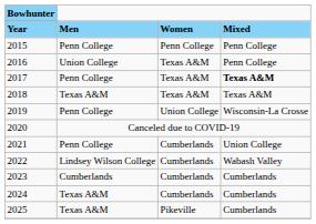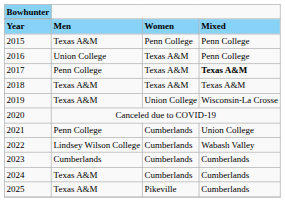2015 | column 2: Penn College -> Texas A&M
2019 | column 2: Penn College -> Texas A&M
